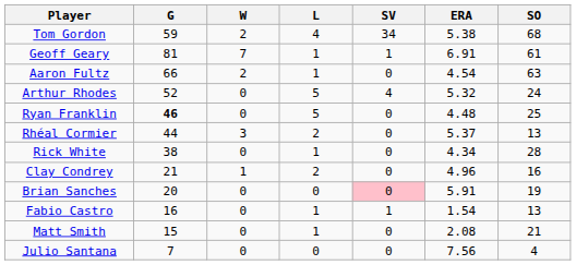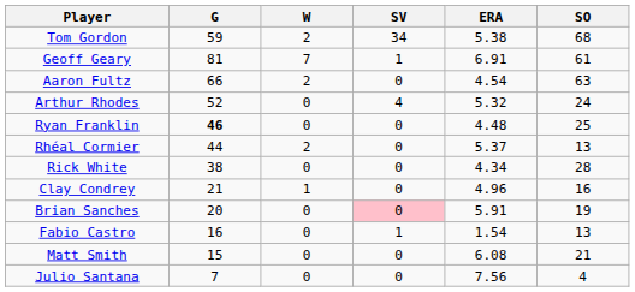- column: L | 4 | 1 | 1 | 5 | 5 | 2 | 1 | 2 | 0 | 1 | 1 | 0
Rhéal Cormier | W: 3 -> 2
Matt Smith | ERA: 2.08 -> 6.08
